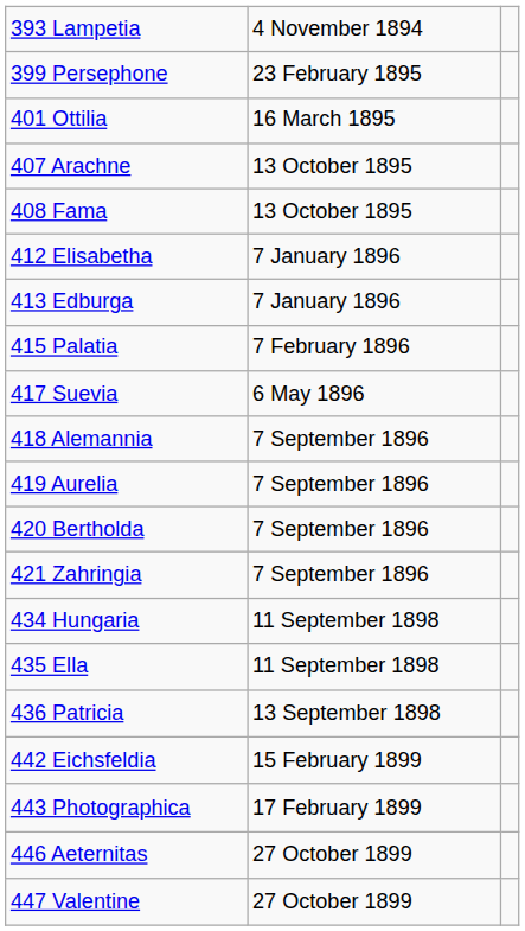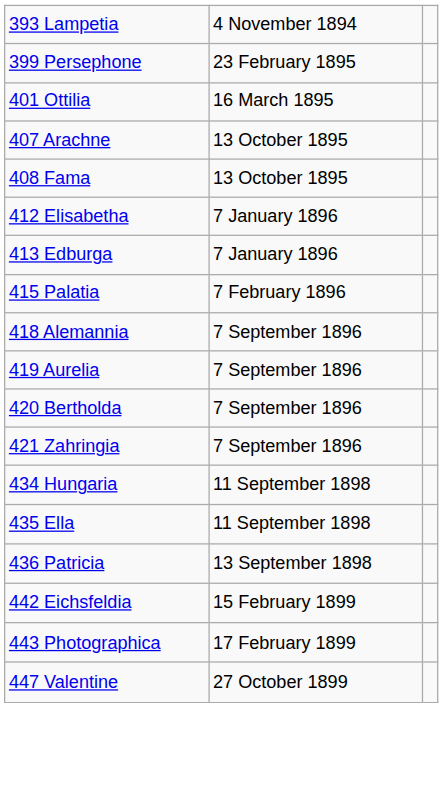- row: 417 Suevia | 6 May 1896
- row: 446 Aeternitas | 27 October 1899
